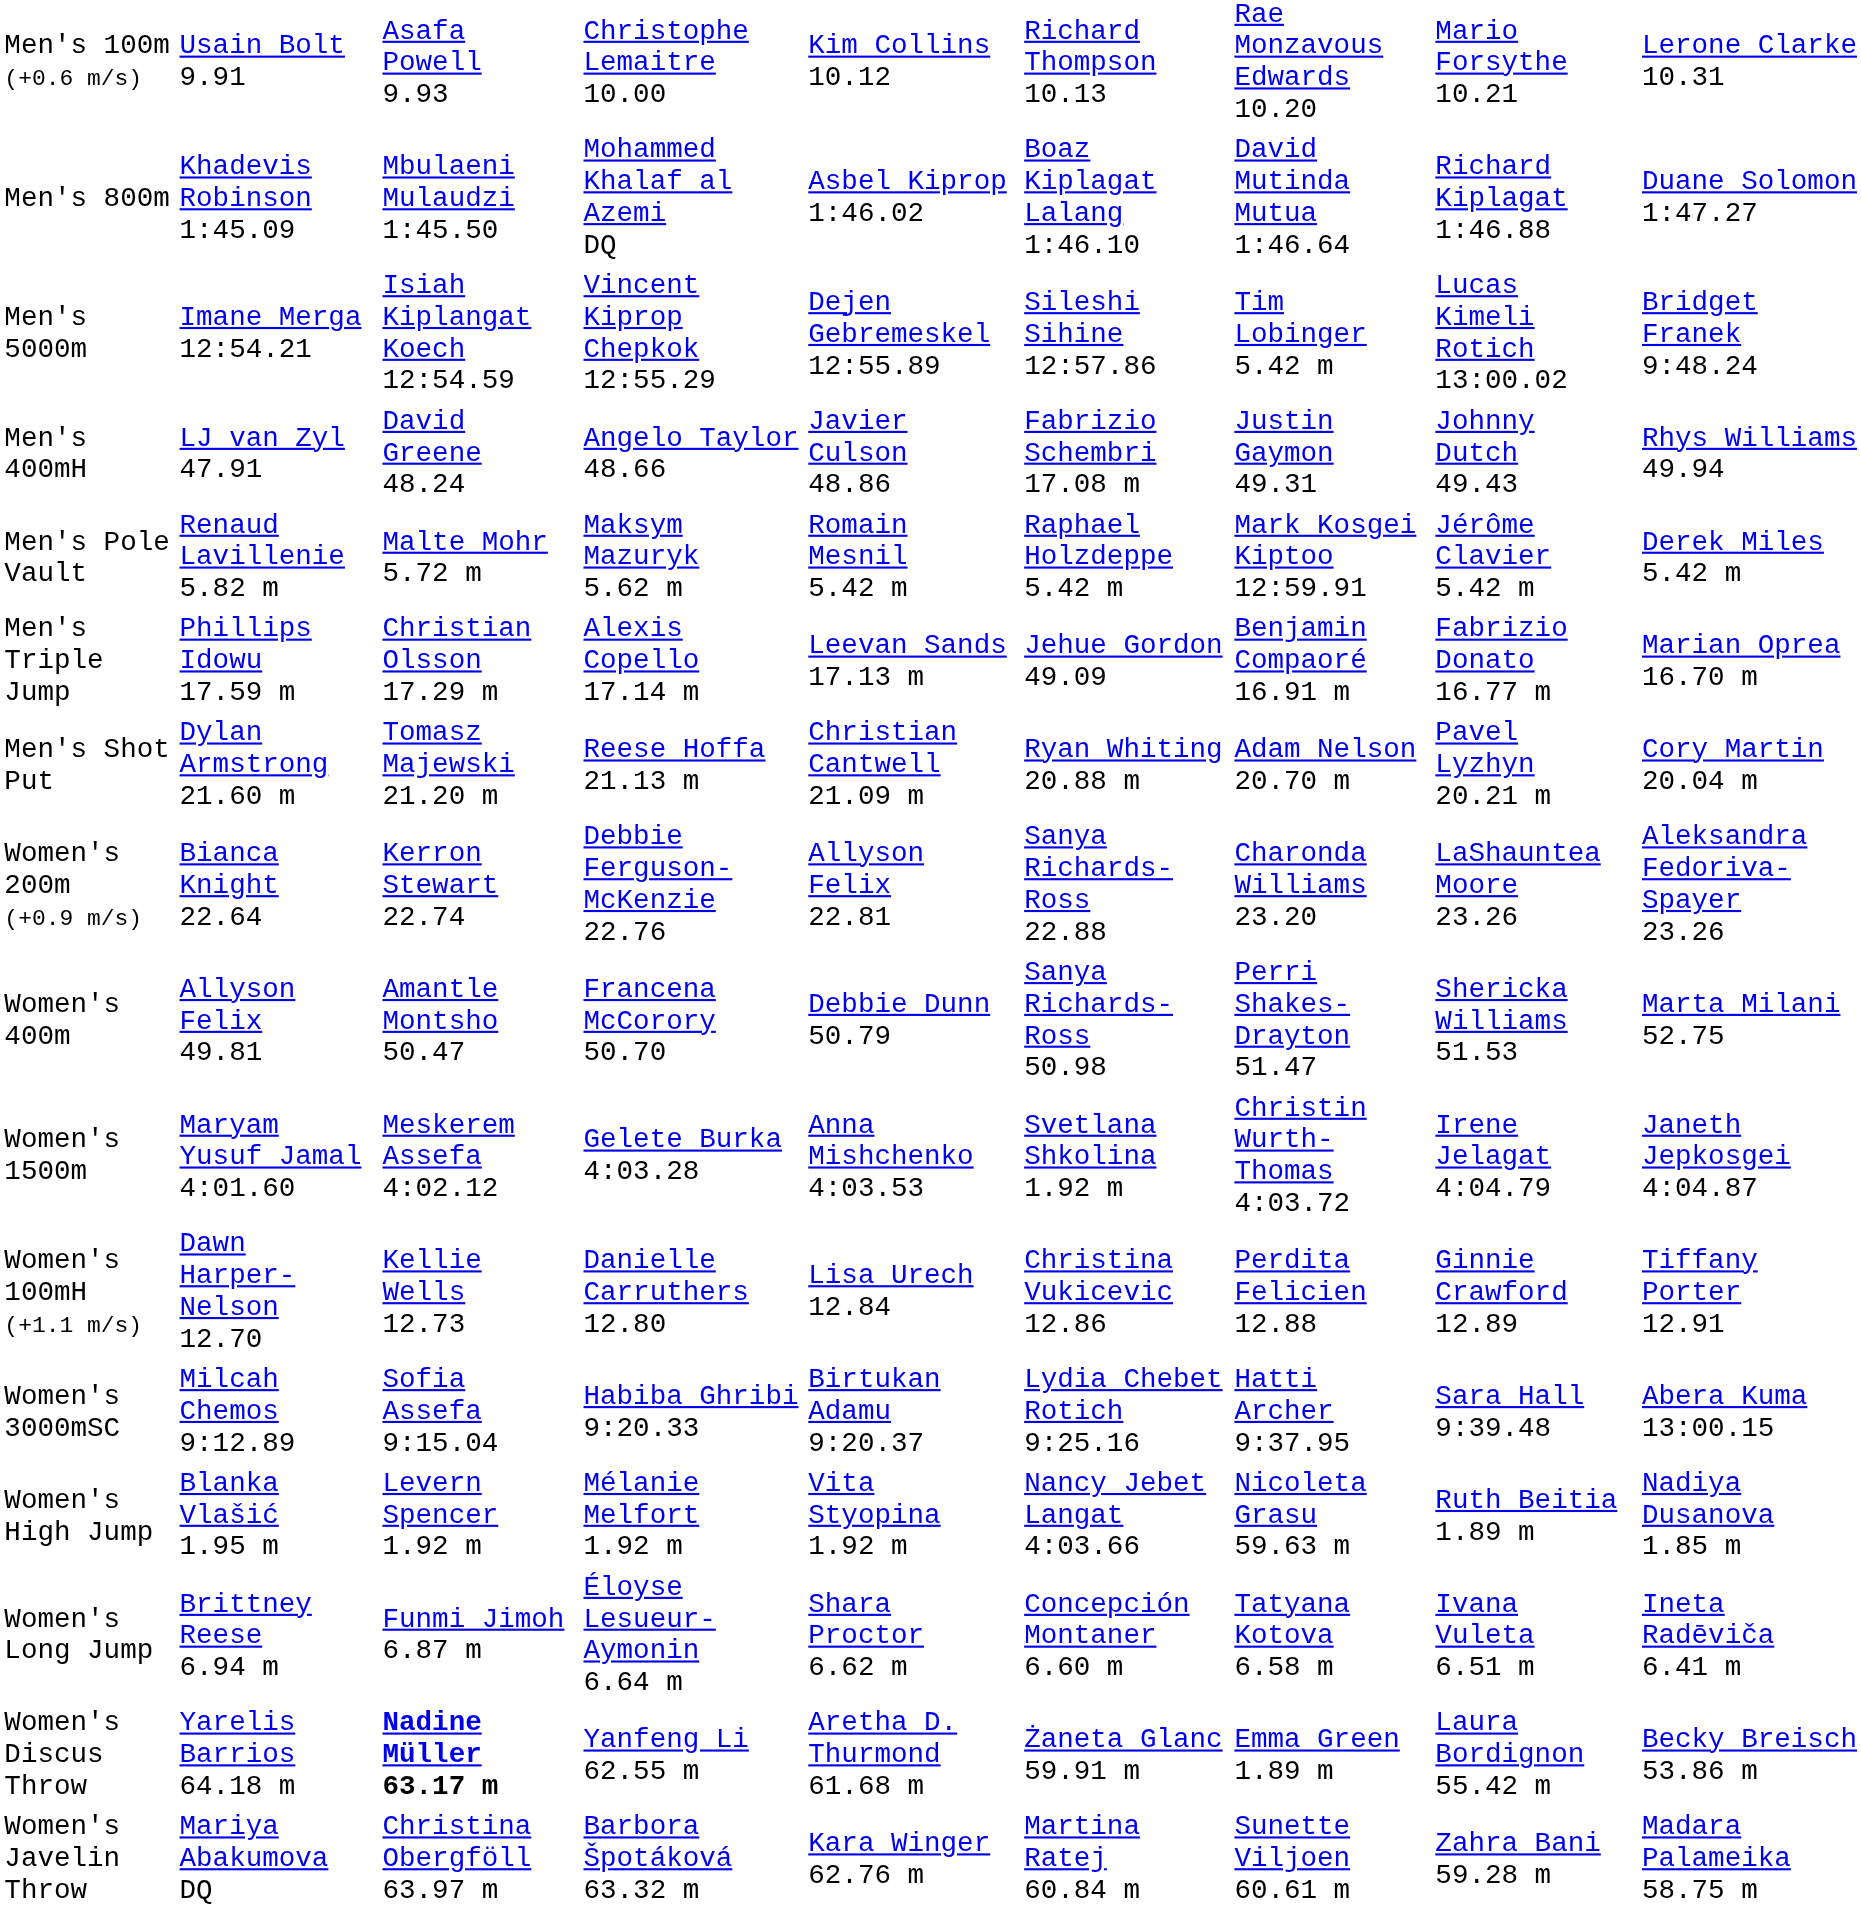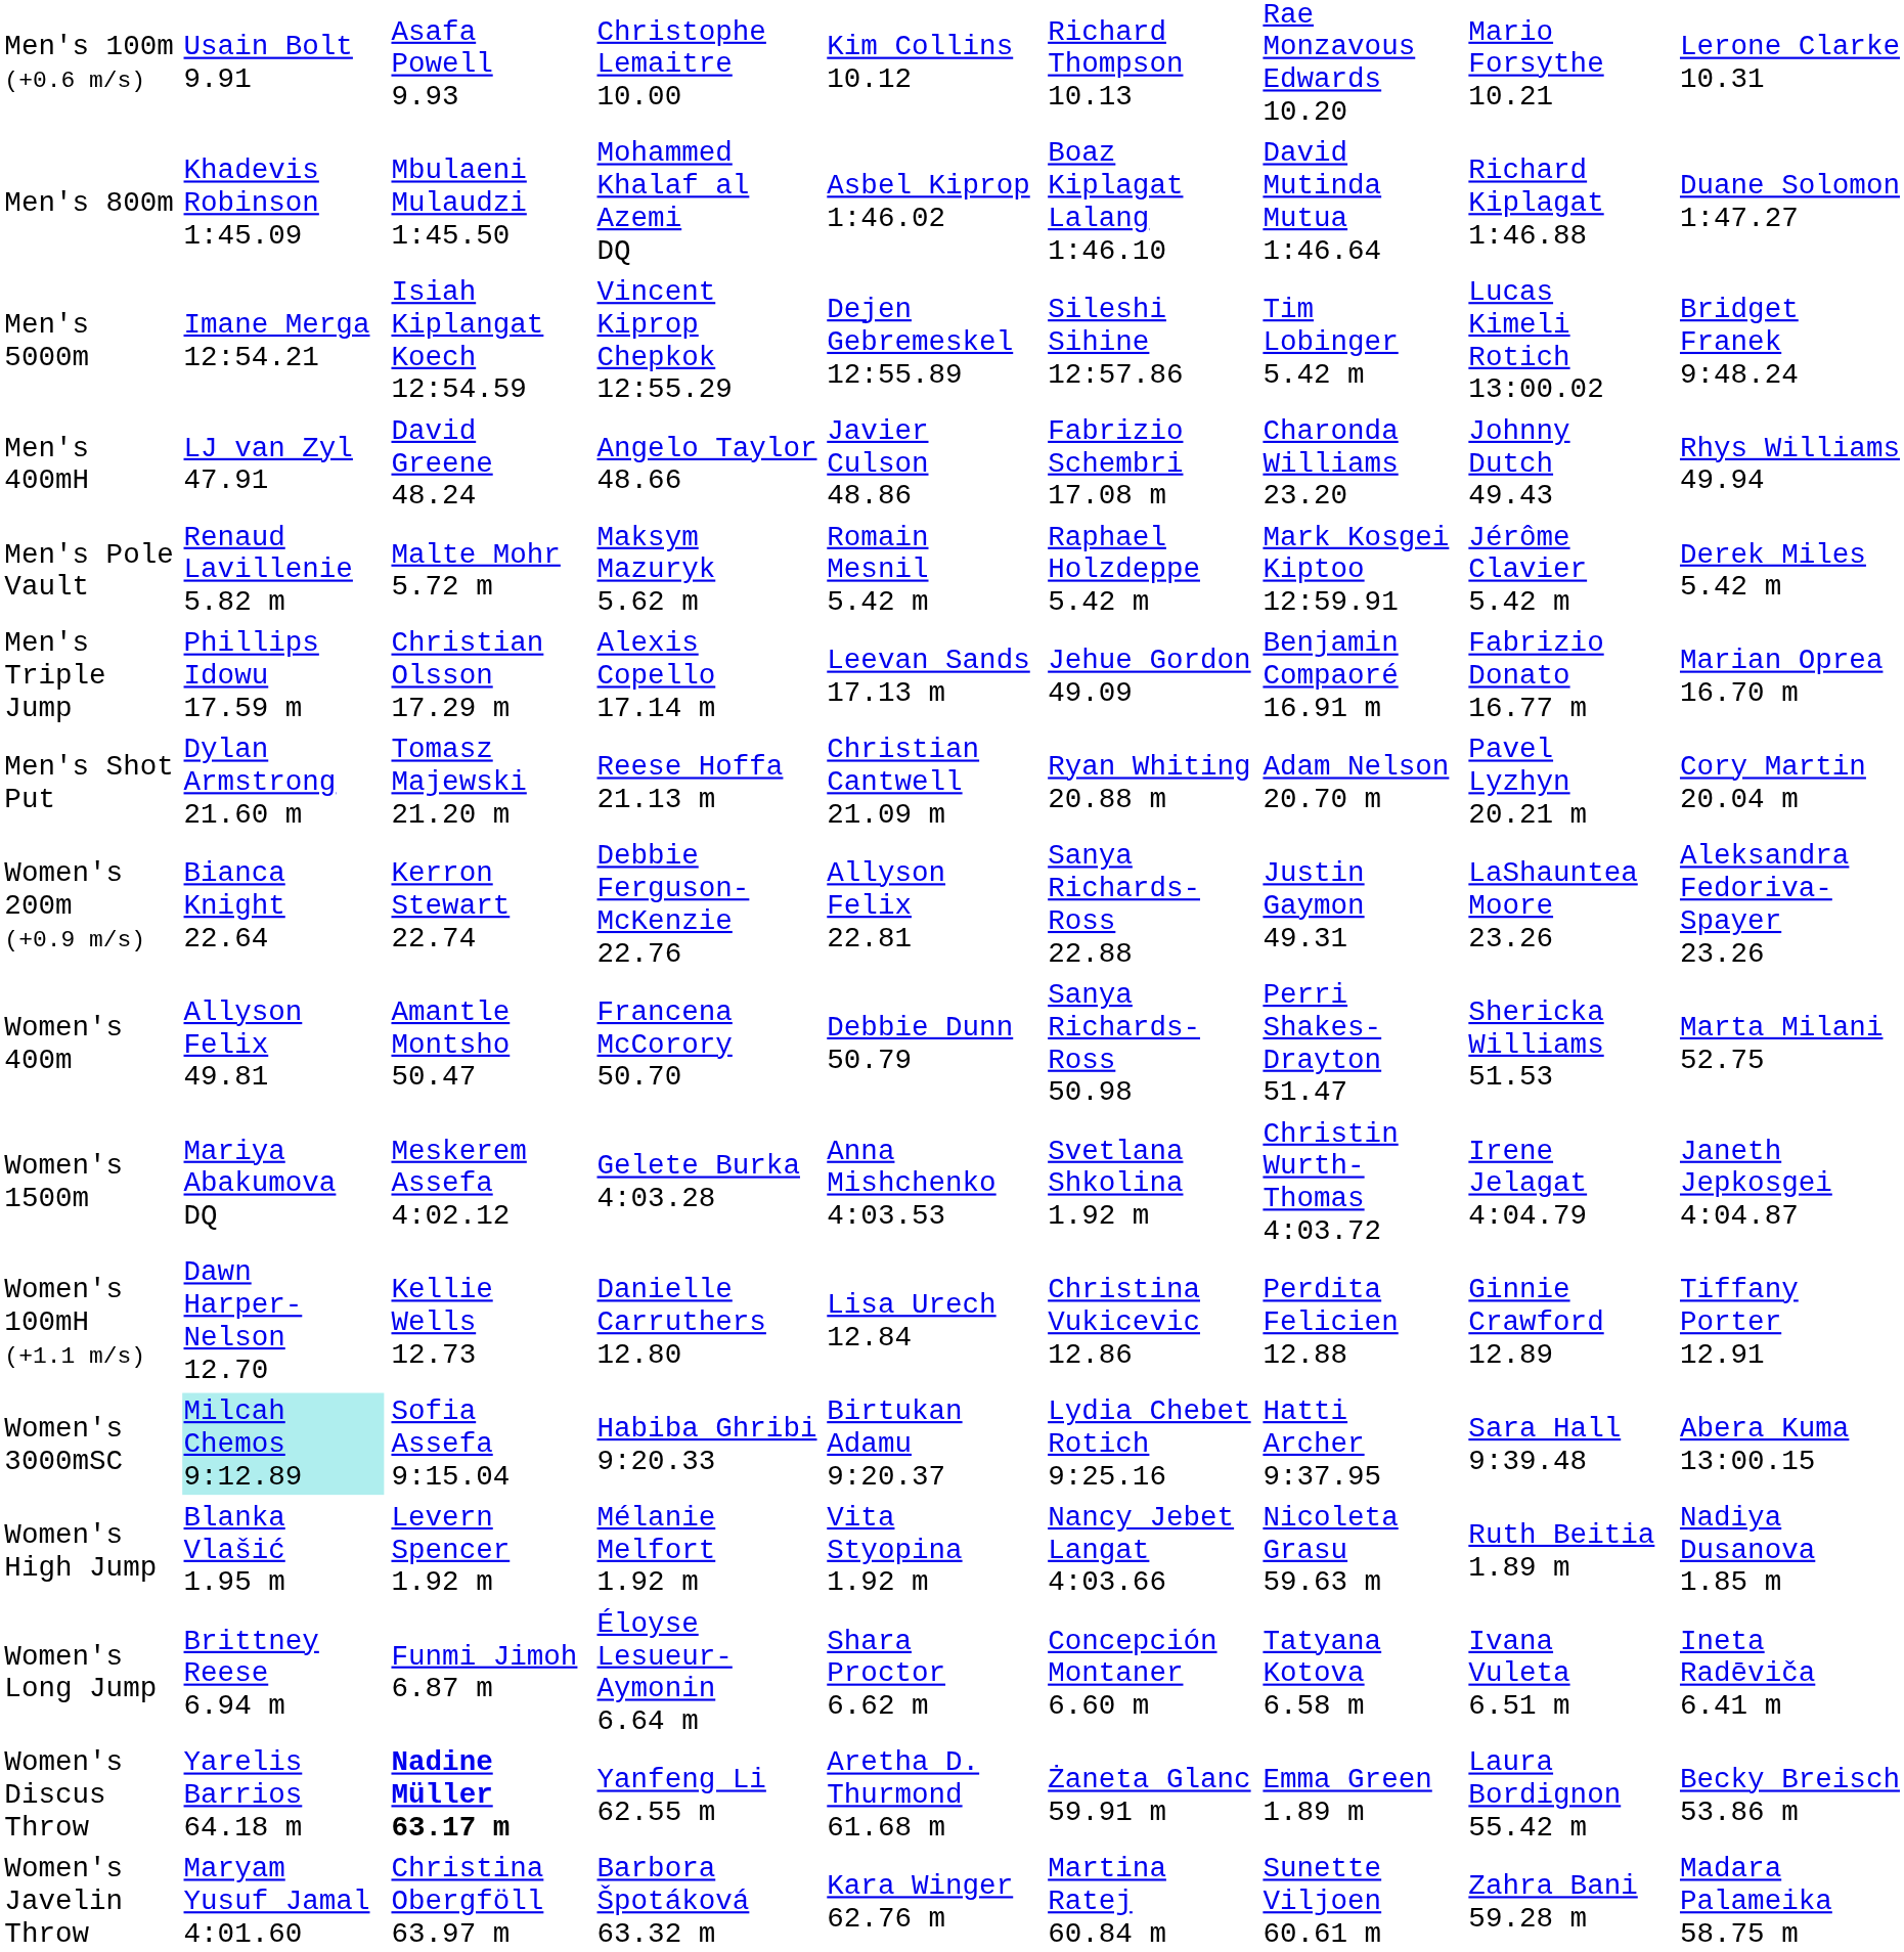Men's 400mH | column 7: Justin Gaymon 49.31 -> Charonda Williams 23.20
Women's 200m (+0.9 m/s) | column 7: Charonda Williams 23.20 -> Justin Gaymon 49.31
Women's 1500m | column 2: Maryam Yusuf Jamal 4:01.60 -> Mariya Abakumova DQ
Women's 3000mSC | column 2: no background -> paleturquoise background
Women's Javelin Throw | column 2: Mariya Abakumova DQ -> Maryam Yusuf Jamal 4:01.60
